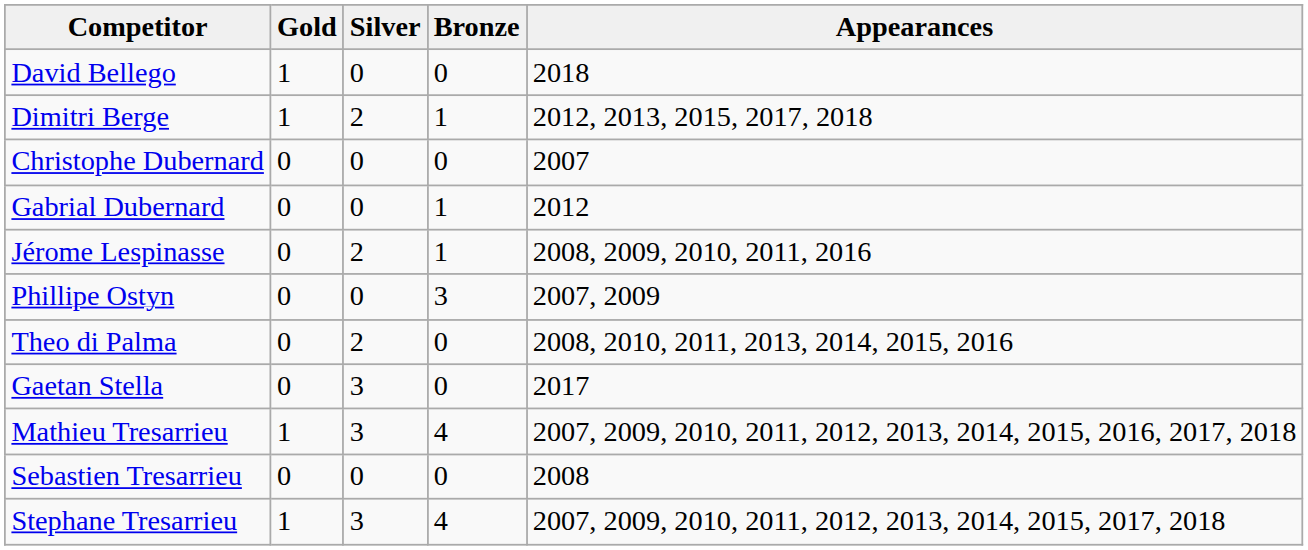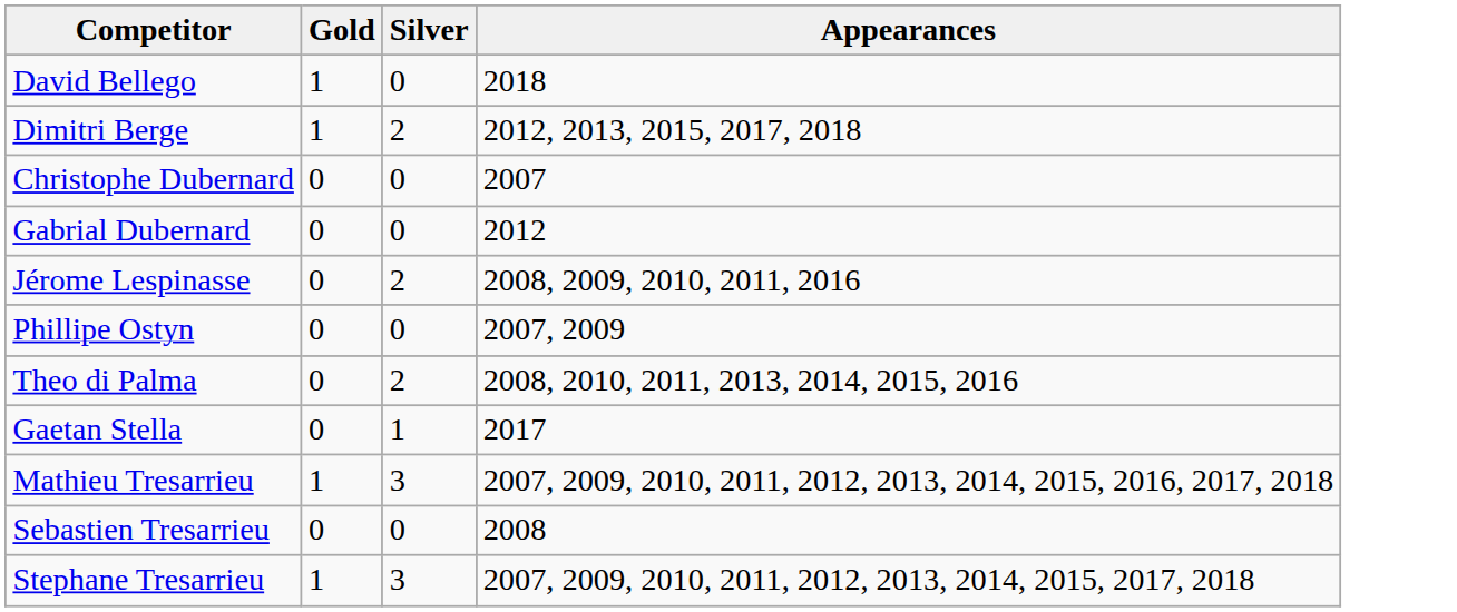- column: Bronze | 0 | 1 | 0 | 1 | 1 | 3 | 0 | 0 | 4 | 0 | 4
Gaetan Stella | Silver: 3 -> 1
